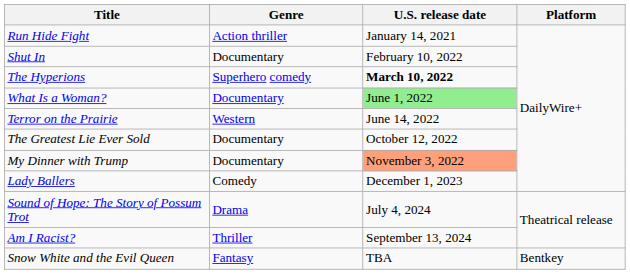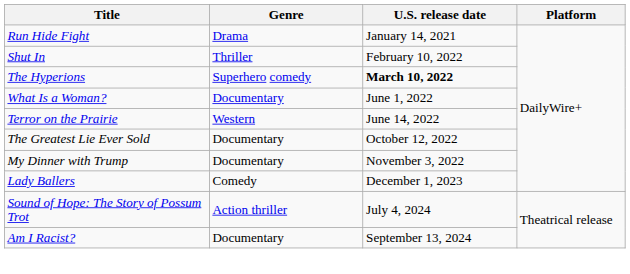Run Hide Fight | Genre: Action thriller -> Drama
Shut In | Genre: Documentary -> Thriller
What Is a Woman? | U.S. release date: lightgreen background -> no background
My Dinner with Trump | U.S. release date: lightsalmon background -> no background
Sound of Hope: The Story of Possum Trot | Genre: Drama -> Action thriller
Am I Racist? | Genre: Thriller -> Documentary
- row: Snow White and the Evil Queen | Fantasy | TBA | Bentkey
